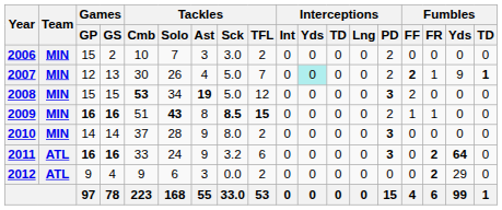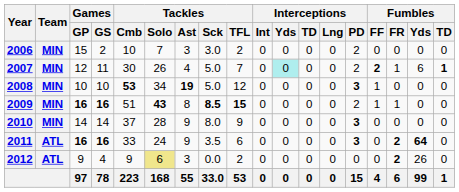2007 | Games / GS: 13 -> 11
2007 | Fumbles / Yds: 9 -> 6
2008 | Games / GP: 15 -> 10
2008 | Games / GS: 15 -> 10
2008 | Fumbles / FF: 2 -> 1
2010 | Tackles / TFL: 2 -> 9
2011 | Tackles / Sck: 3.2 -> 3.5
2012 | Tackles / Solo: no background -> khaki background
2012 | Fumbles / Yds: 29 -> 26
